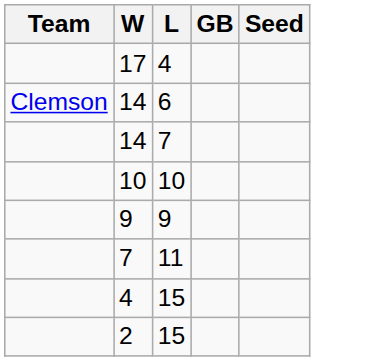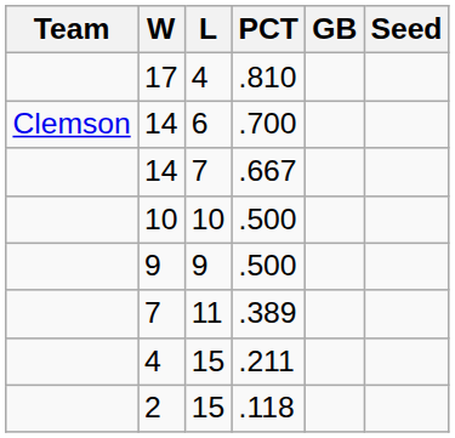+ column: PCT | .810 | .700 | .667 | .500 | .500 | .389 | .211 | .118
